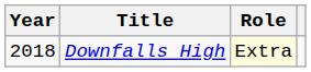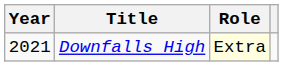Downfalls High | Year: 2018 -> 2021
